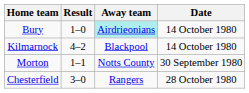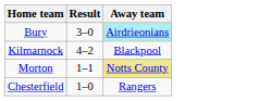- column: Date | 14 October 1980 | 14 October 1980 | 30 September 1980 | 28 October 1980
Bury | Result: 1–0 -> 3–0
Morton | Away team: no background -> khaki background
Chesterfield | Result: 3–0 -> 1–0
